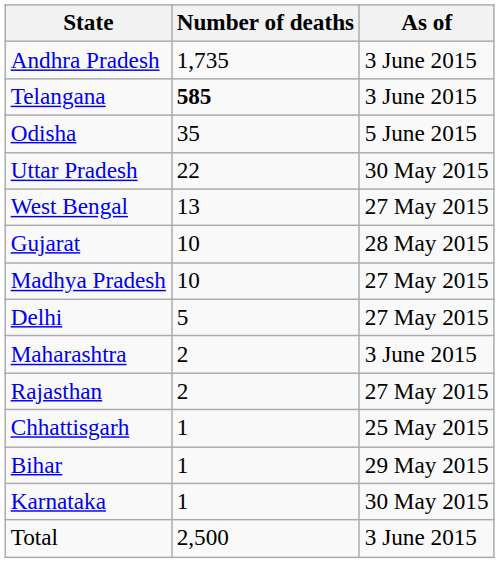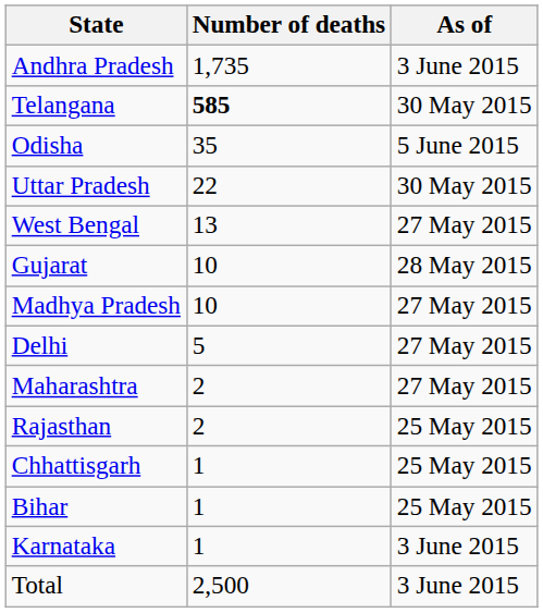Telangana | As of: 3 June 2015 -> 30 May 2015
Maharashtra | As of: 3 June 2015 -> 27 May 2015
Rajasthan | As of: 27 May 2015 -> 25 May 2015
Bihar | As of: 29 May 2015 -> 25 May 2015
Karnataka | As of: 30 May 2015 -> 3 June 2015
